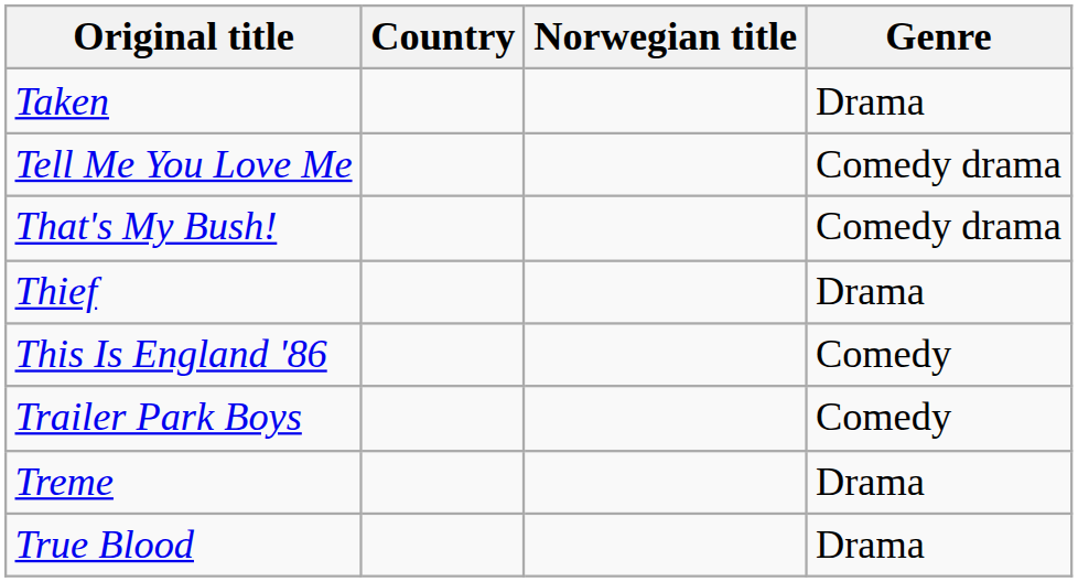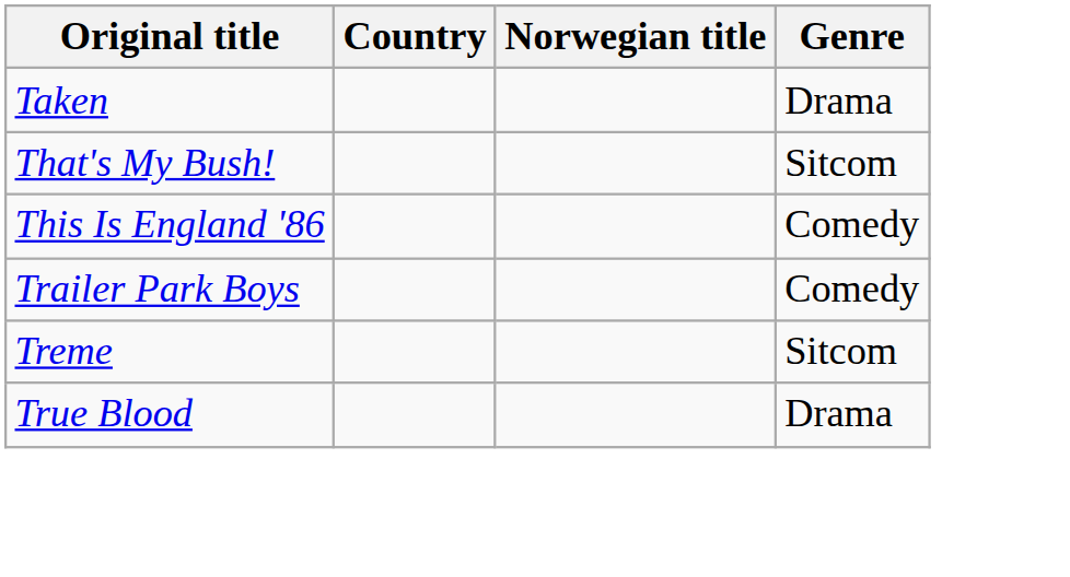- row: Tell Me You Love Me | Comedy drama
That's My Bush! | Genre: Comedy drama -> Sitcom
- row: Thief | Drama
Treme | Genre: Drama -> Sitcom
